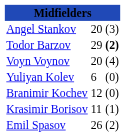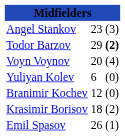Angel Stankov | column 2: 20 -> 23
Krasimir Borisov | column 2: 11 -> 18
Krasimir Borisov | column 3: (1) -> (2)
Emil Spasov | column 3: (2) -> (1)
